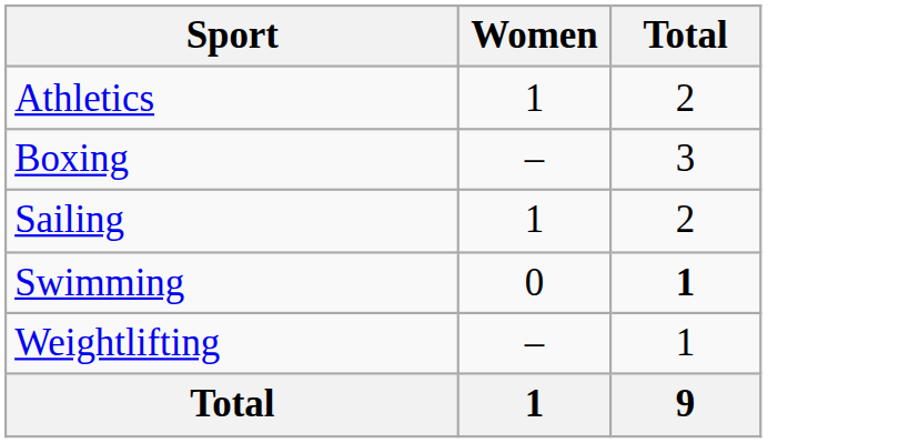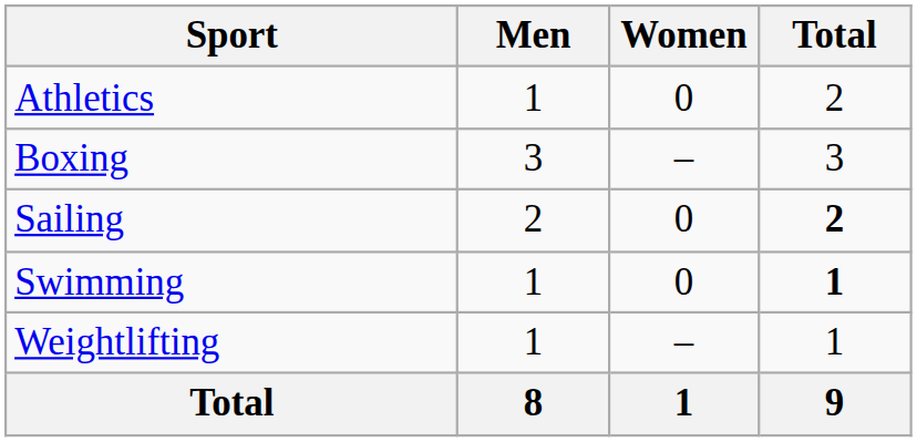+ column: Men | 1 | 3 | 2 | 1 | 1 | 8
Athletics | Women: 1 -> 0
Sailing | Women: 1 -> 0
Sailing | Total: normal -> bold
